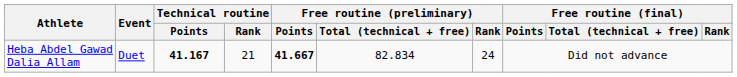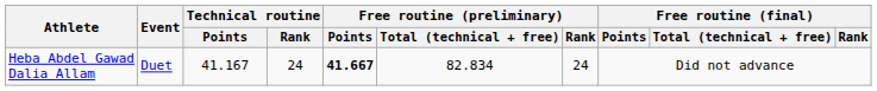Heba Abdel Gawad Dalia Allam | Technical routine / Points: bold -> normal
Heba Abdel Gawad Dalia Allam | Technical routine / Rank: 21 -> 24
